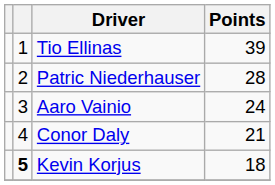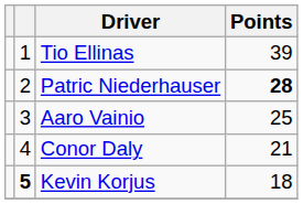Patric Niederhauser | Points: normal -> bold
Aaro Vainio | Points: 24 -> 25
